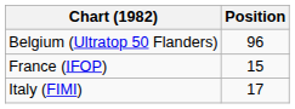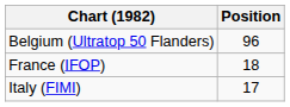France (IFOP) | Position: 15 -> 18
